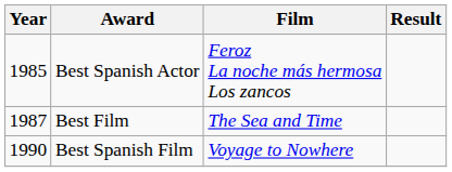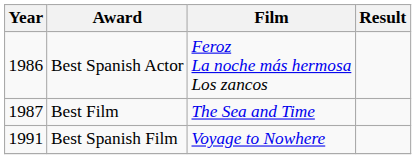Best Spanish Actor | Year: 1985 -> 1986
Best Spanish Film | Year: 1990 -> 1991
